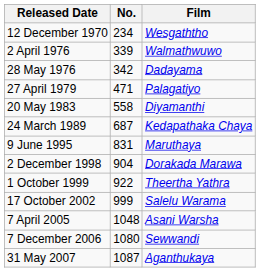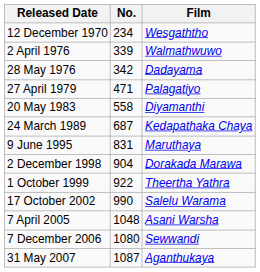17 October 2002 | No.: 999 -> 990
